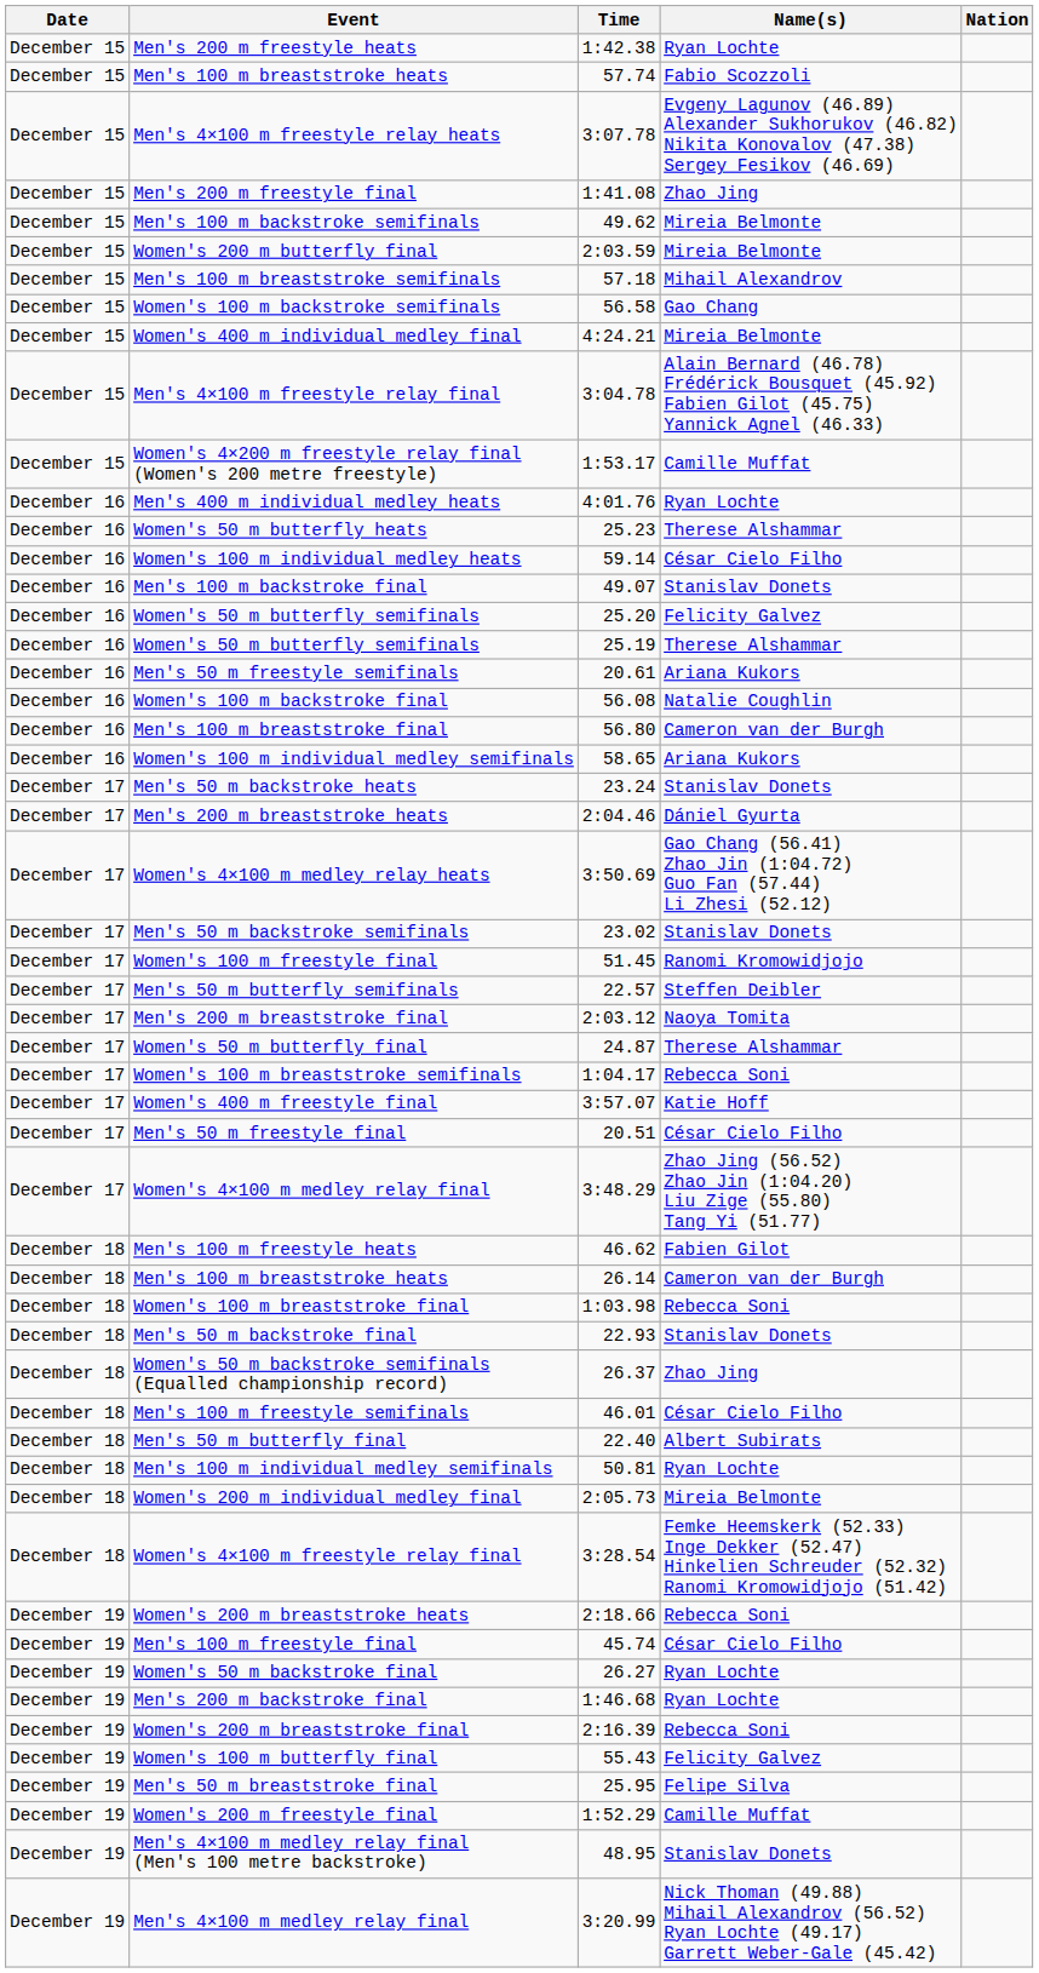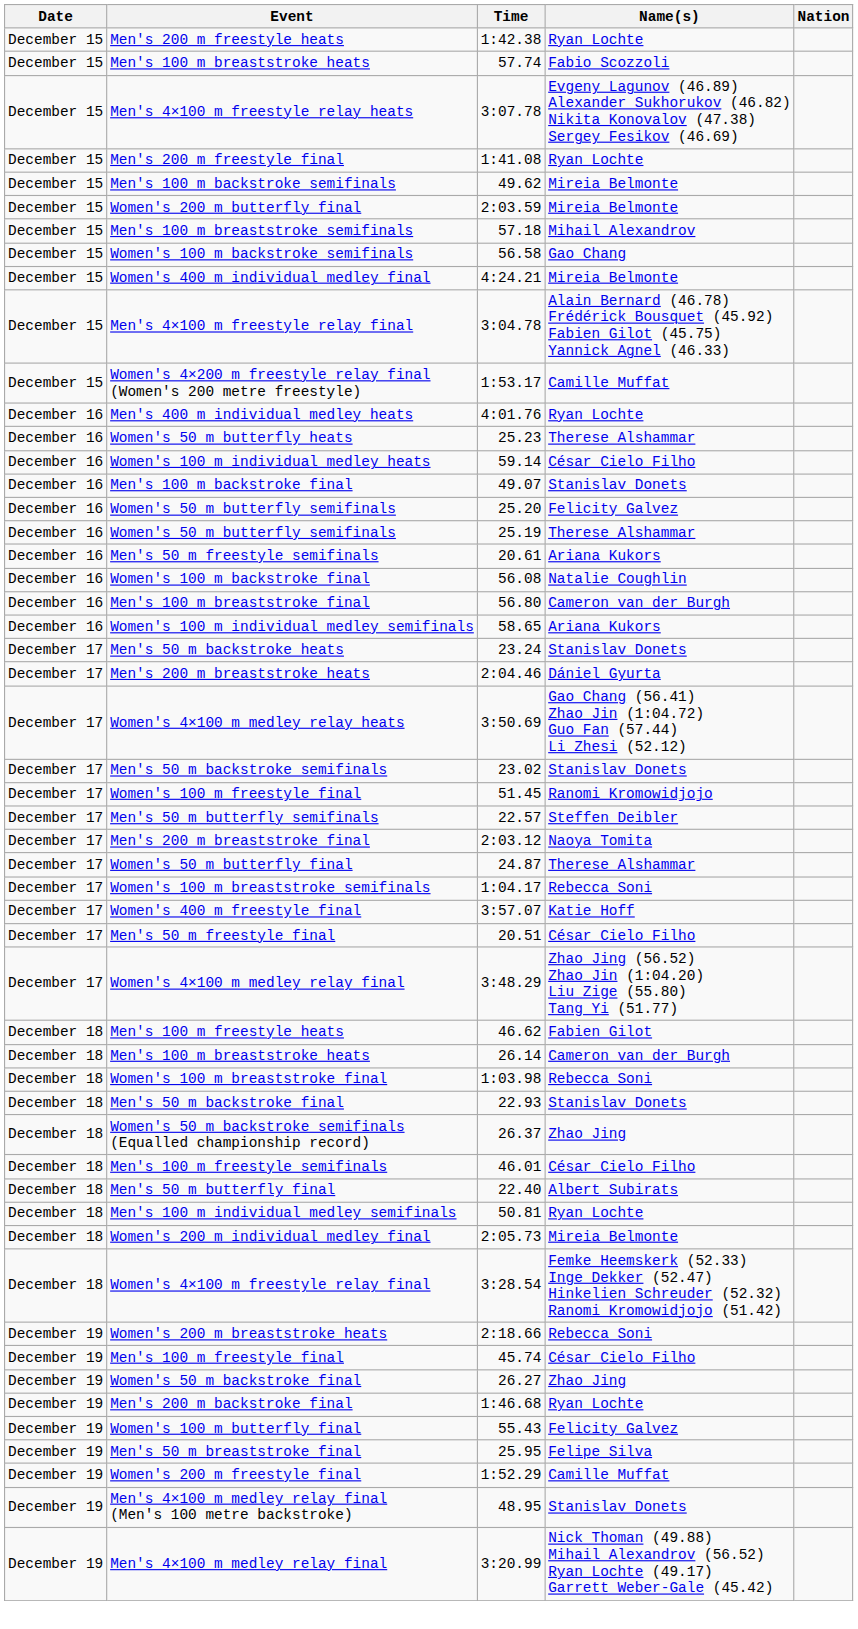Men's 200 m freestyle final | Name(s): Zhao Jing -> Ryan Lochte
Women's 50 m backstroke final | Name(s): Ryan Lochte -> Zhao Jing
- row: December 19 | Women's 200 m breaststroke final | 2:16.39 | Rebecca Soni
